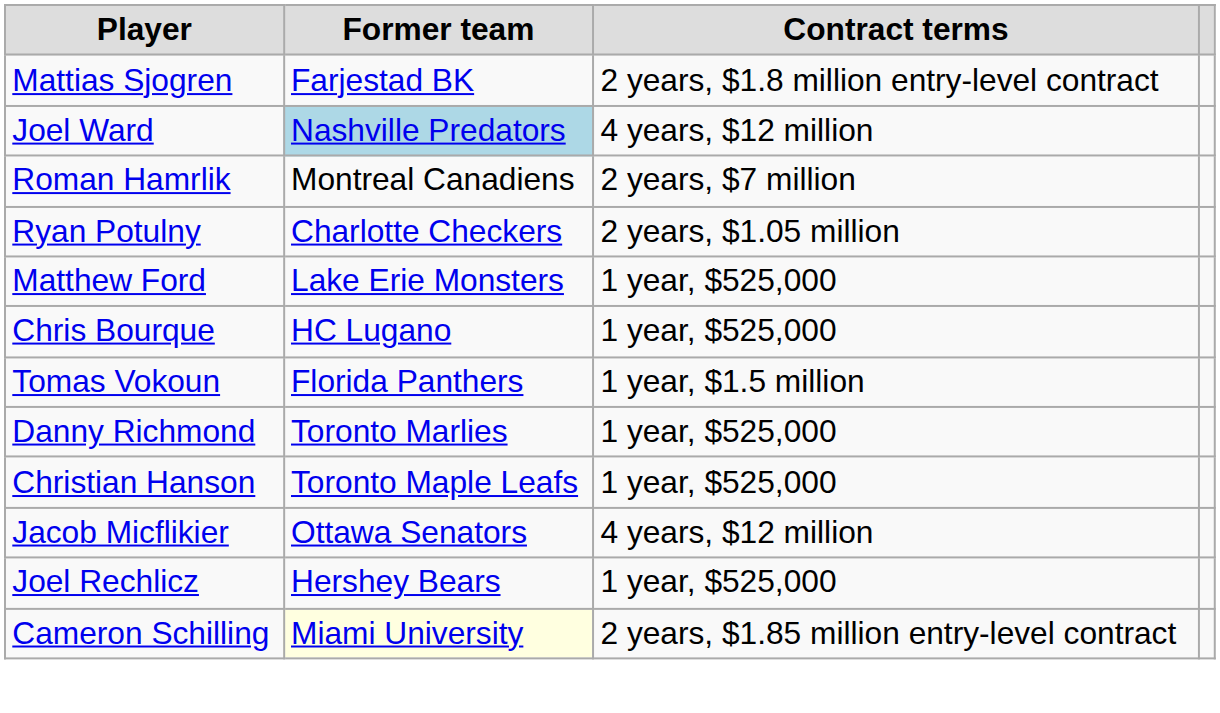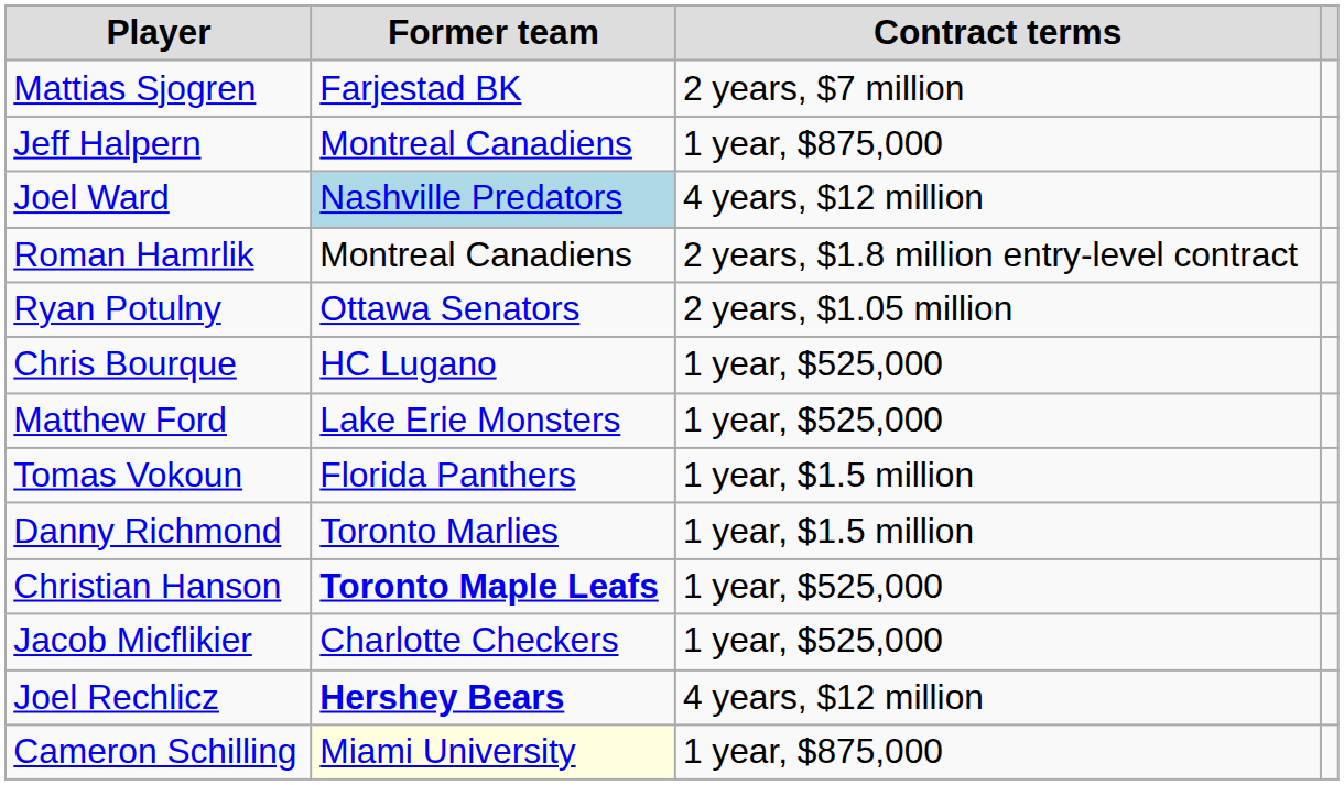Mattias Sjogren | Contract terms: 2 years, $1.8 million entry-level contract -> 2 years, $7 million
+ row: Jeff Halpern | Montreal Canadiens | 1 year, $875,000
Roman Hamrlik | Contract terms: 2 years, $7 million -> 2 years, $1.8 million entry-level contract
Ryan Potulny | Former team: Charlotte Checkers -> Ottawa Senators
rows swapped: Matthew Ford <-> Chris Bourque
Danny Richmond | Contract terms: 1 year, $525,000 -> 1 year, $1.5 million
Christian Hanson | Former team: normal -> bold
Jacob Micflikier | Former team: Ottawa Senators -> Charlotte Checkers
Jacob Micflikier | Contract terms: 4 years, $12 million -> 1 year, $525,000
Joel Rechlicz | Former team: normal -> bold
Joel Rechlicz | Contract terms: 1 year, $525,000 -> 4 years, $12 million
Cameron Schilling | Contract terms: 2 years, $1.85 million entry-level contract -> 1 year, $875,000
